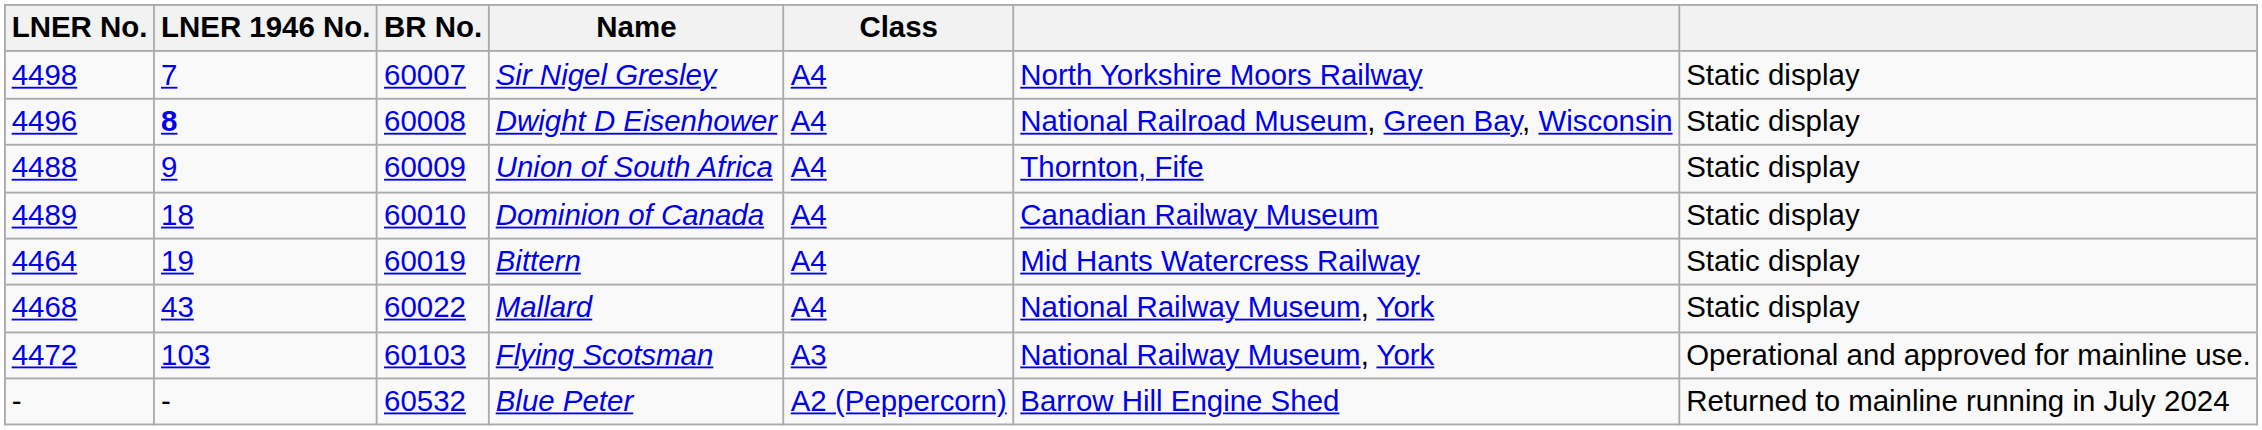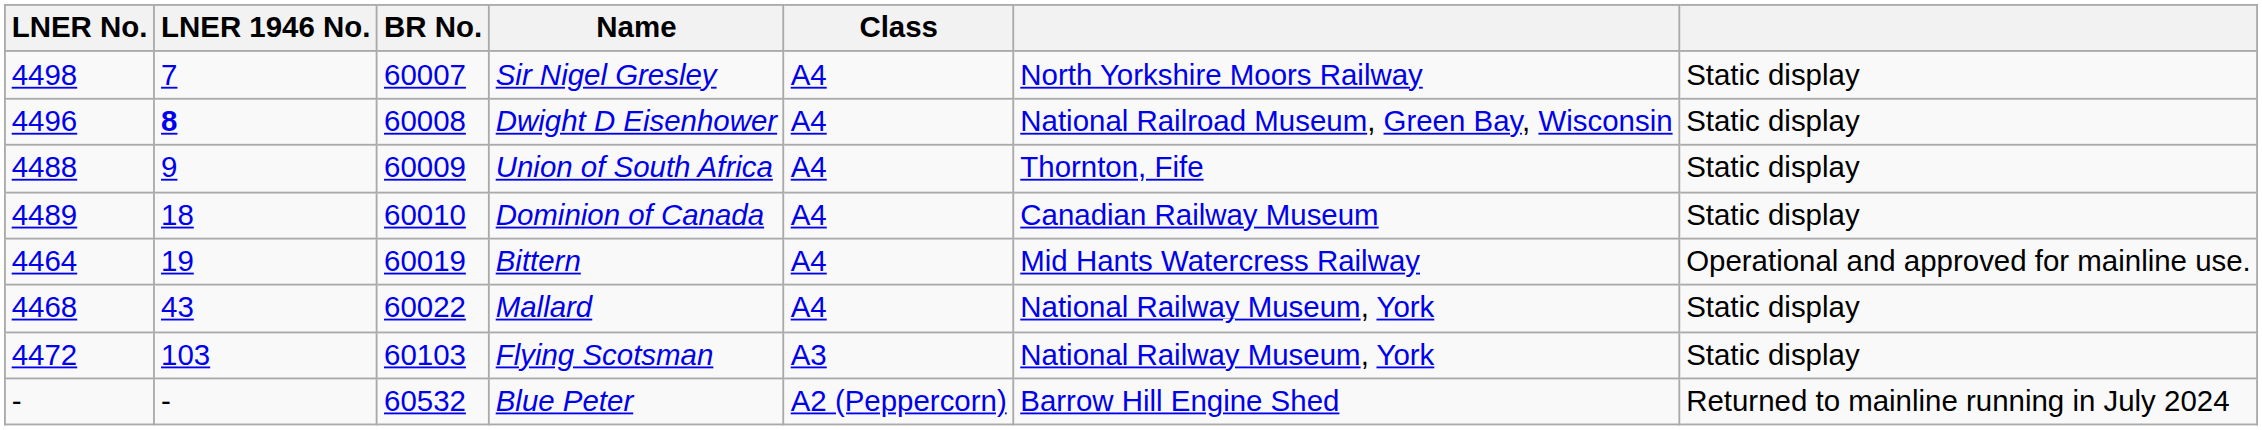Bittern | column 7: Static display -> Operational and approved for mainline use.
Flying Scotsman | column 7: Operational and approved for mainline use. -> Static display
